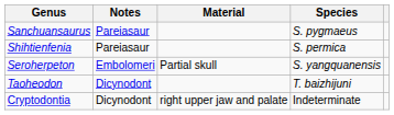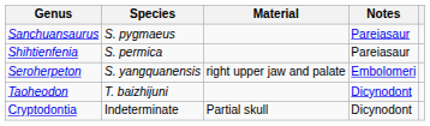columns swapped: Species <-> Notes
Seroherpeton | Material: Partial skull -> right upper jaw and palate
Cryptodontia | Material: right upper jaw and palate -> Partial skull
